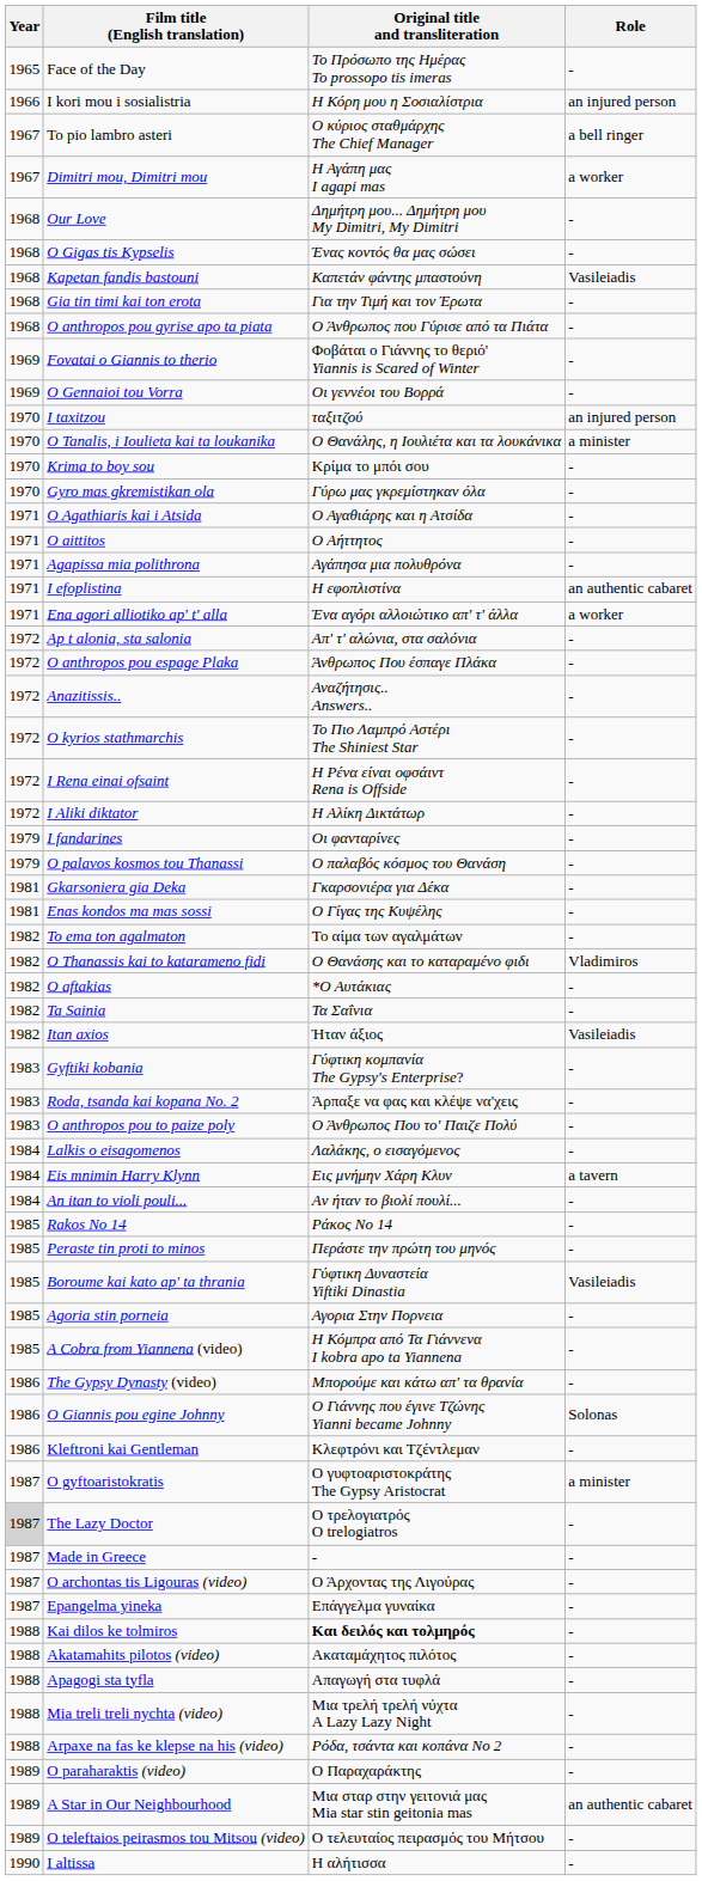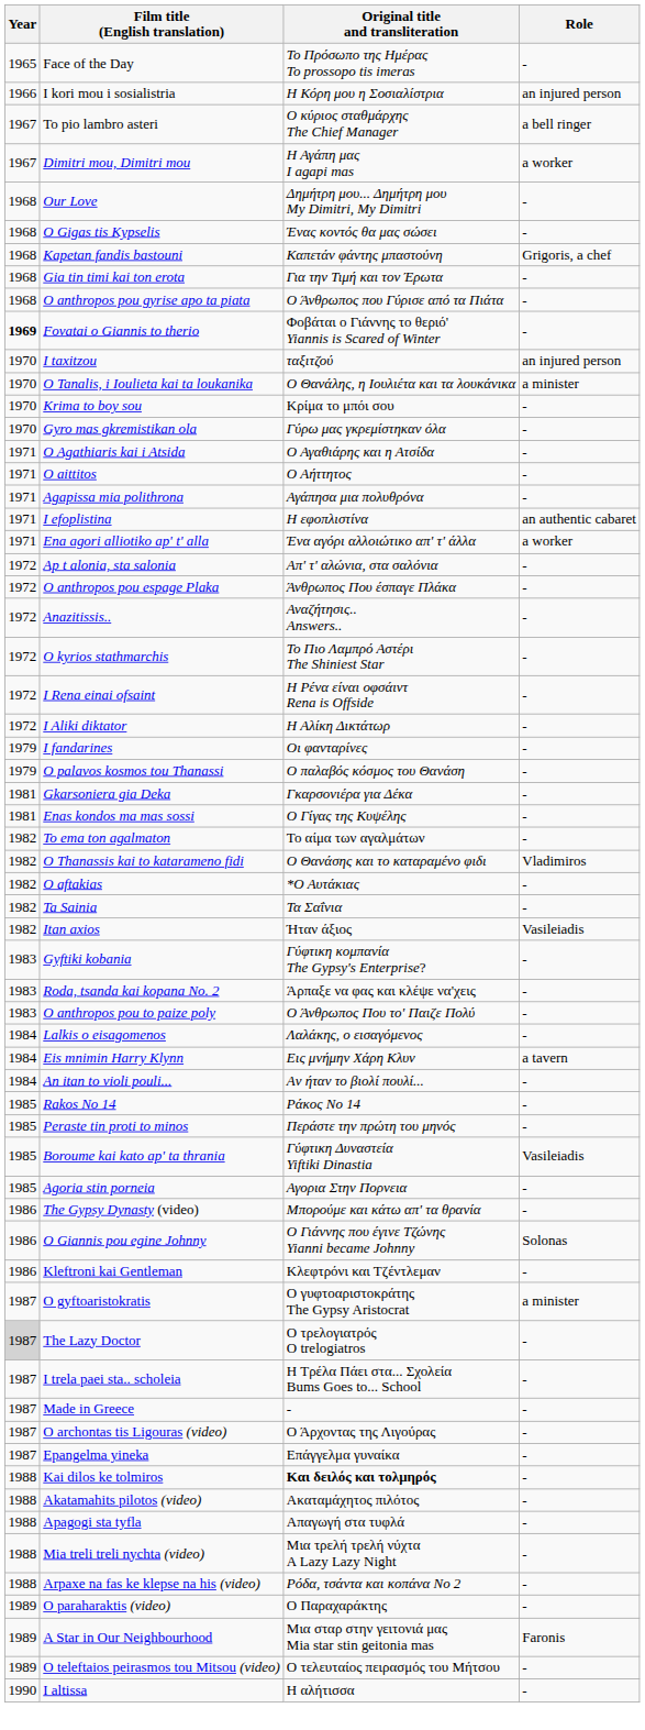Kapetan fandis bastouni | Role: Vasileiadis -> Grigoris, a chef
Fovatai o Giannis to therio | Year: normal -> bold
- row: 1969 | O Gennaioi tou Vorra | Οι γεννέοι του Βορρά | -
- row: 1985 | A Cobra from Yiannena (video) | Η Κόμπρα από Τα Γιάννενα I kobra apo ta Yiannena | -
+ row: 1987 | I trela paei sta.. scholeia | Η Τρέλα Πάει στα... Σχολεία Bums Goes to... School | -
A Star in Our Neighbourhood | Role: an authentic cabaret -> Faronis
